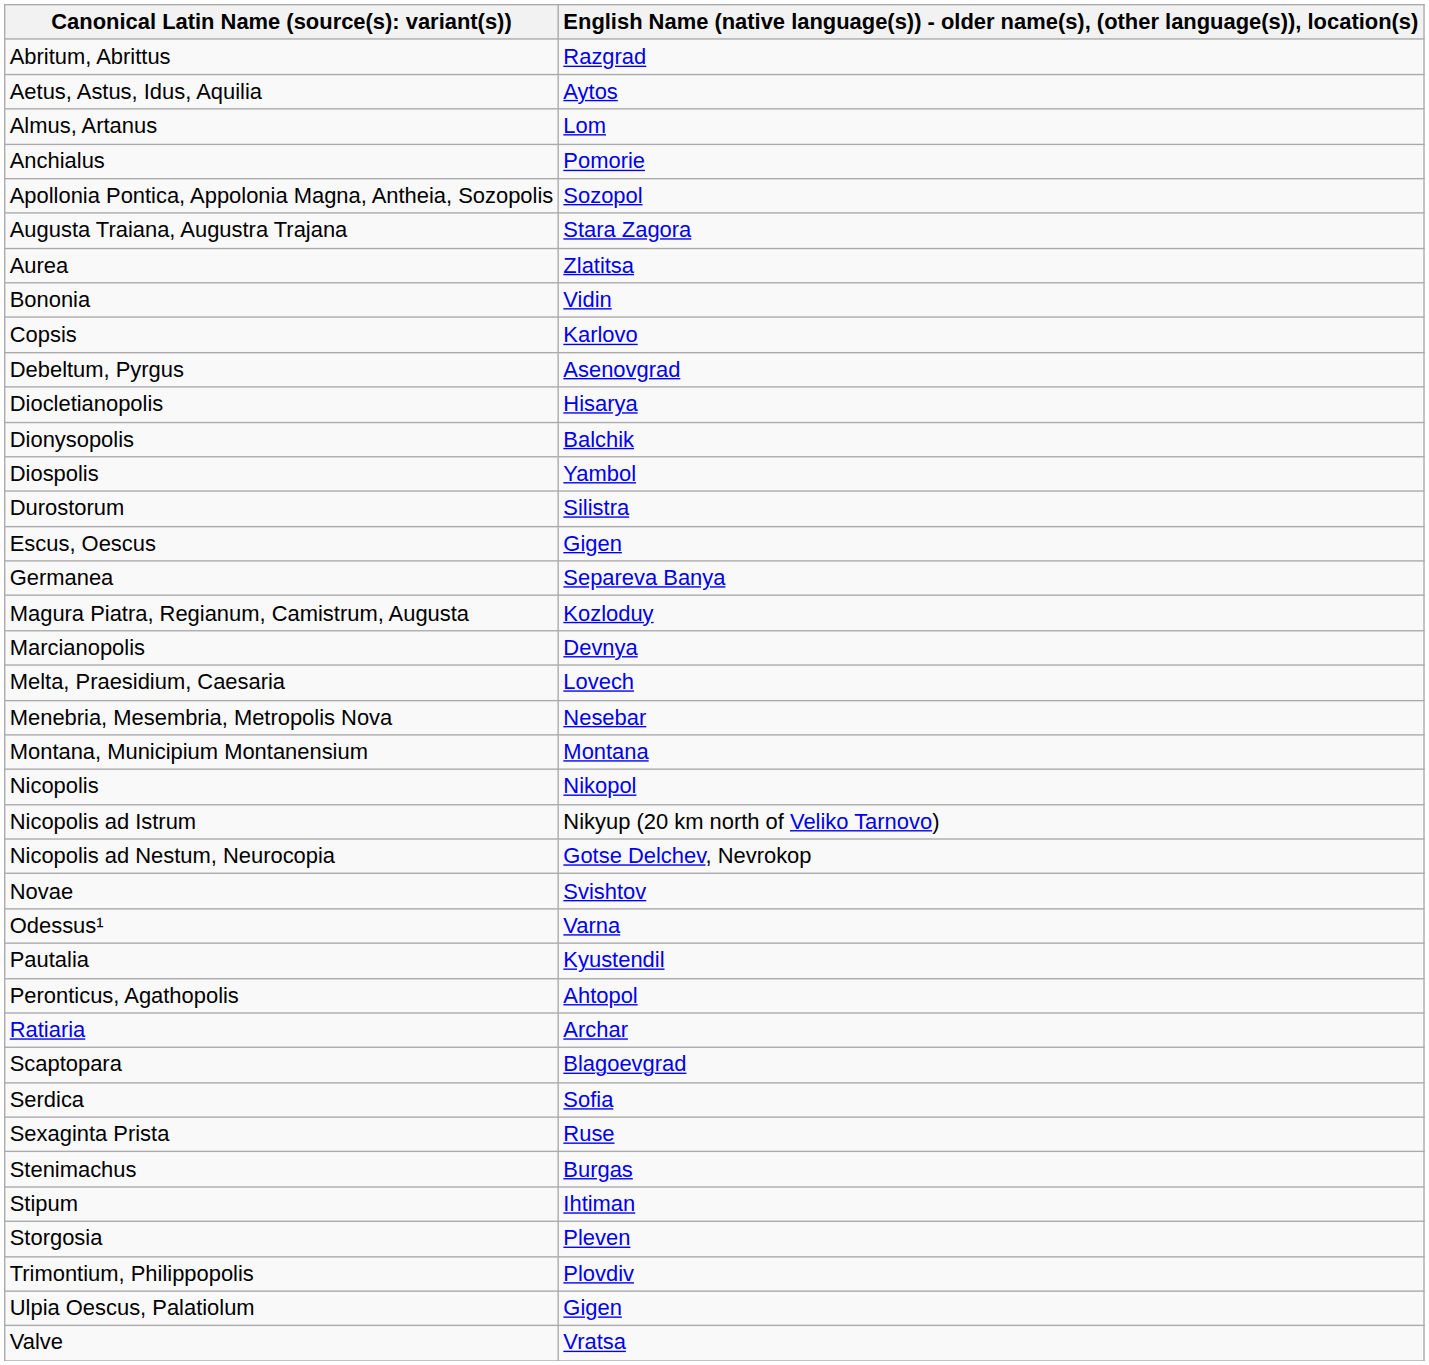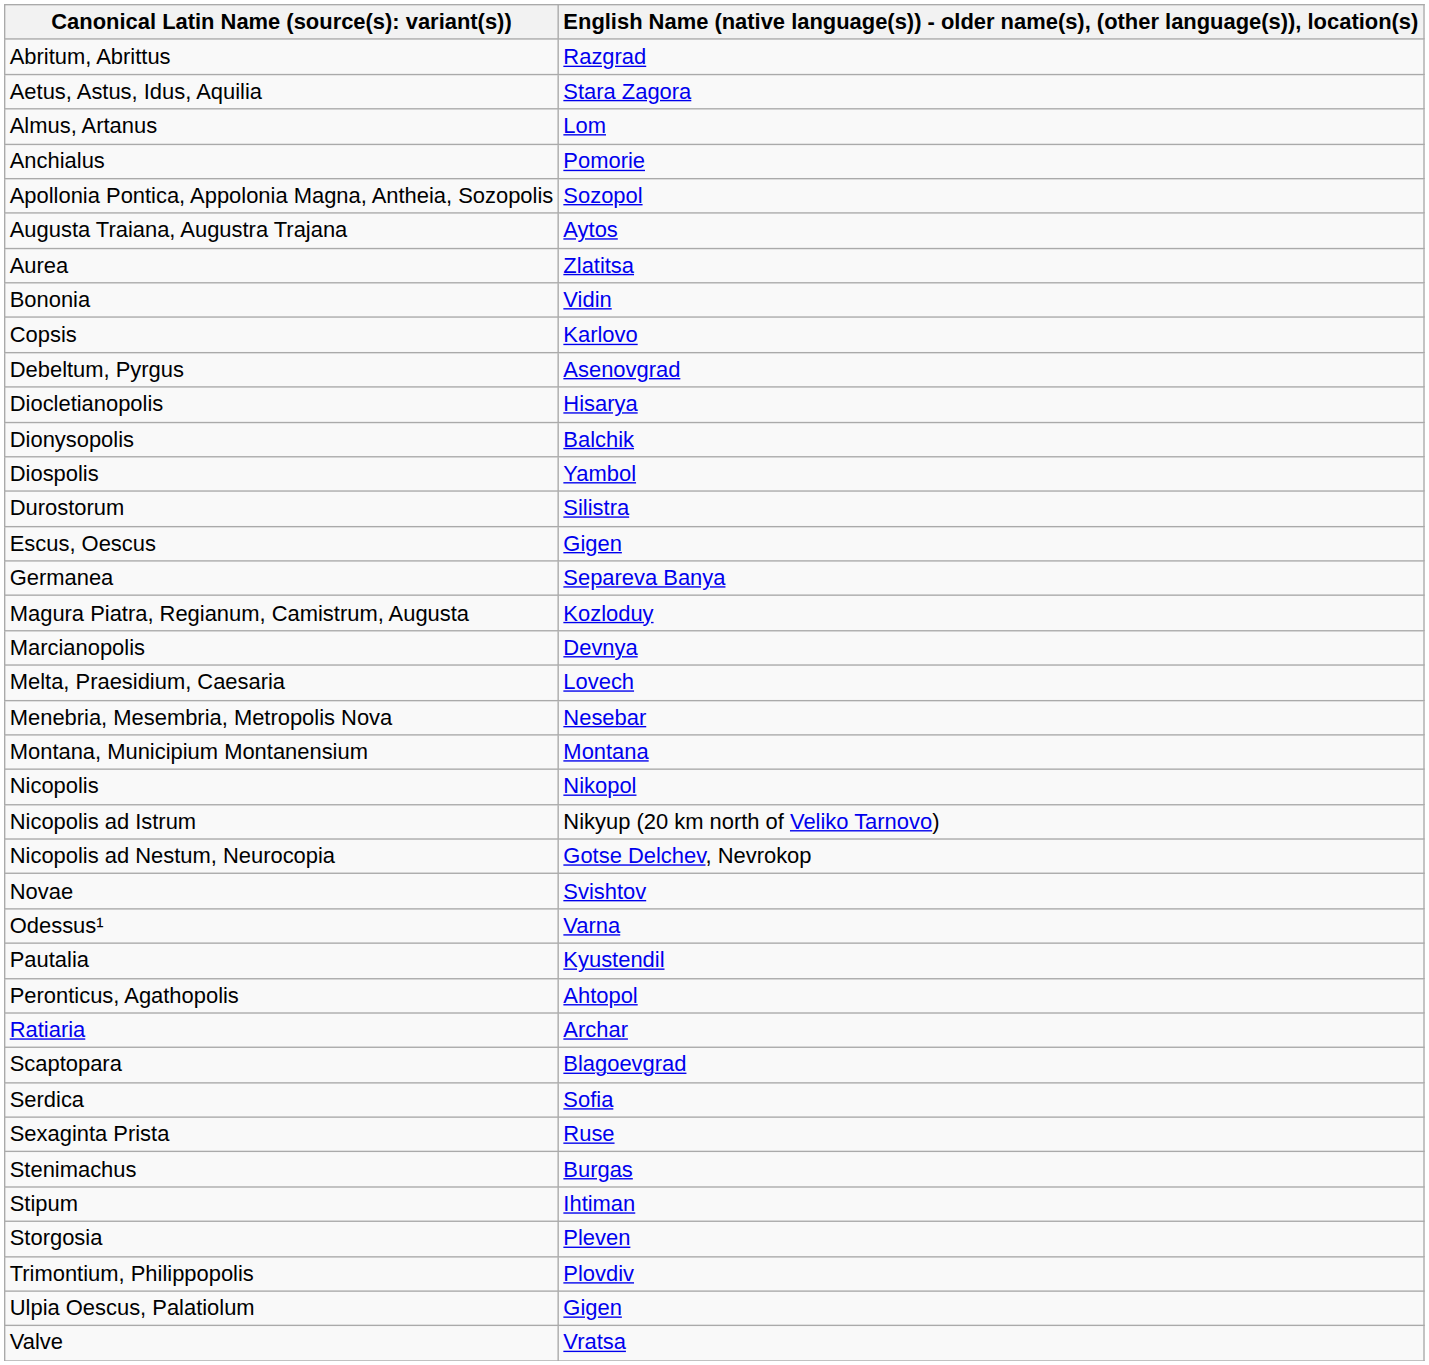Aetus, Astus, Idus, Aquilia | column 2: Aytos -> Stara Zagora
Augusta Traiana, Augustra Trajana | column 2: Stara Zagora -> Aytos
